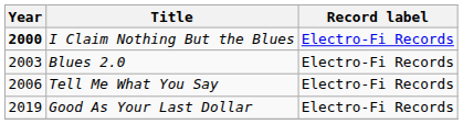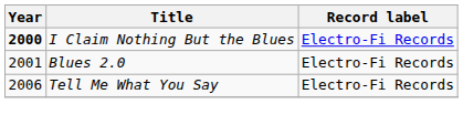Blues 2.0 | Year: 2003 -> 2001
- row: 2019 | Good As Your Last Dollar | Electro-Fi Records
